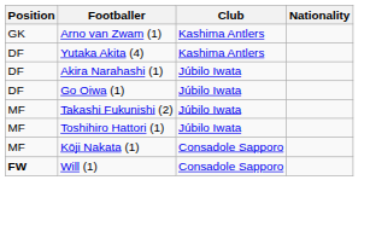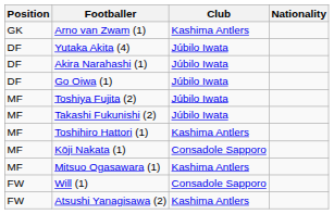Yutaka Akita (4) | Club: Kashima Antlers -> Júbilo Iwata
+ row: MF | Toshiya Fujita (2) | Júbilo Iwata
Toshihiro Hattori (1) | Club: Júbilo Iwata -> Kashima Antlers
+ row: MF | Mitsuo Ogasawara (1) | Kashima Antlers
Will (1) | Position: bold -> normal
+ row: FW | Atsushi Yanagisawa (2) | Kashima Antlers
